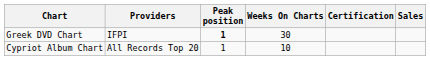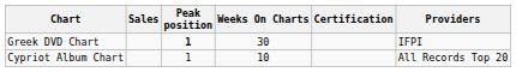columns swapped: Providers <-> Sales
